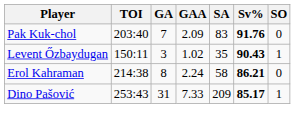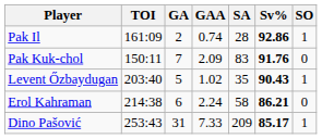+ row: Pak Il | 161:09 | 2 | 0.74 | 28 | 92.86 | 1
Pak Kuk-chol | TOI: 203:40 -> 150:11
Levent Őzbaydugan | TOI: 150:11 -> 203:40
Levent Őzbaydugan | GA: 3 -> 5
Erol Kahraman | GA: 8 -> 6
